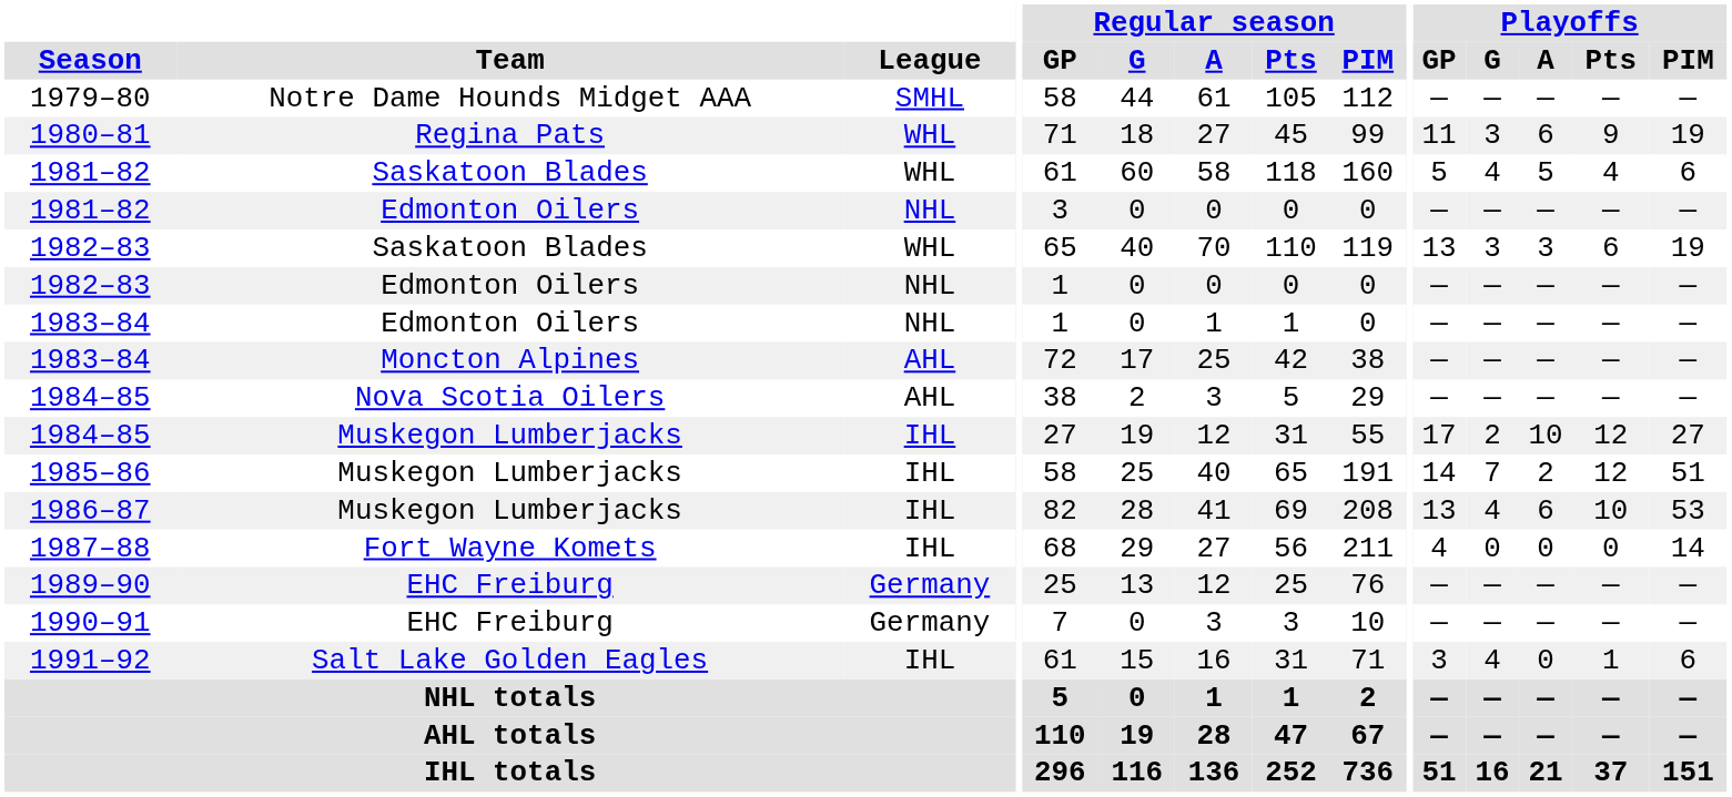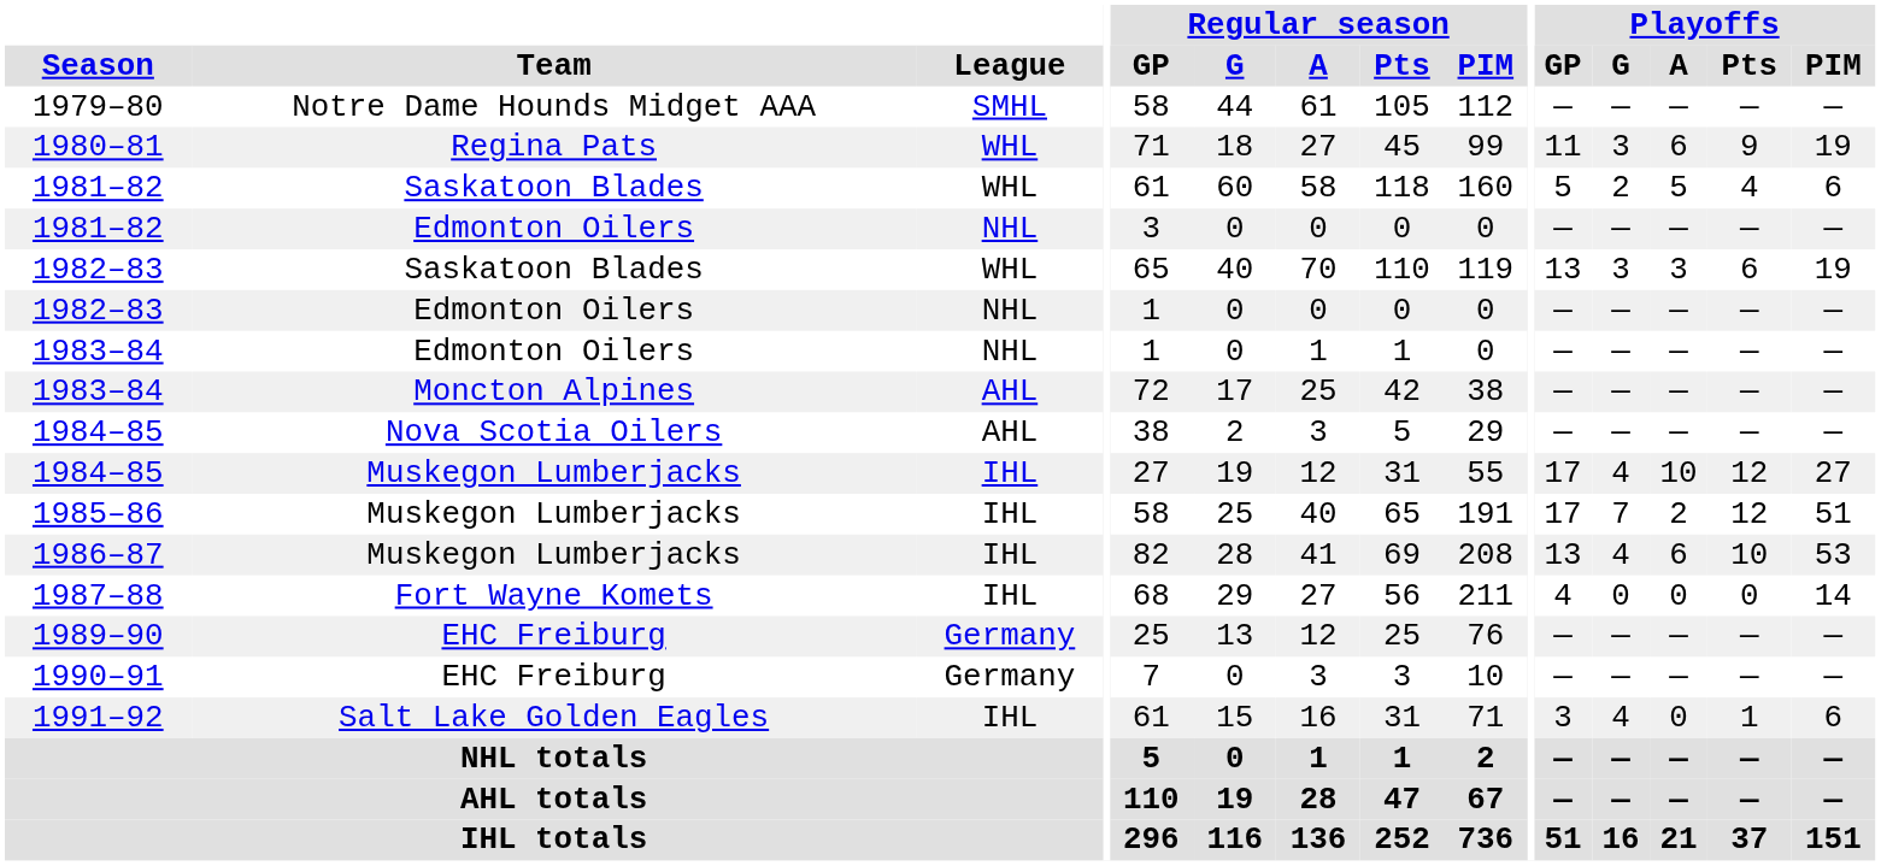1981–82 / Saskatoon Blades | Playoffs / G: 4 -> 2
1984–85 / Muskegon Lumberjacks | Playoffs / G: 2 -> 4
1985–86 | Playoffs / GP: 14 -> 17
